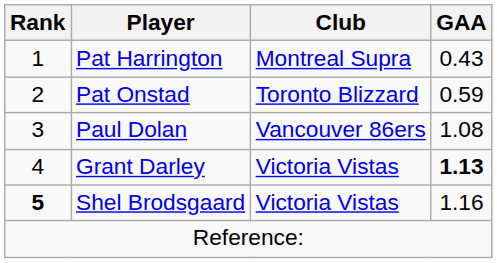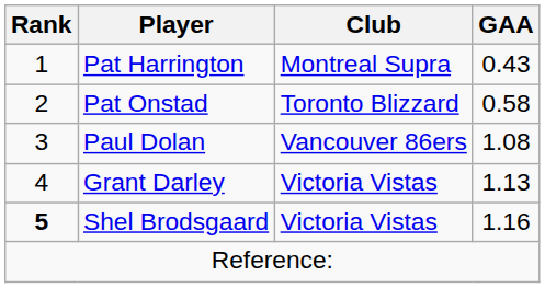Pat Onstad | GAA: 0.59 -> 0.58
Grant Darley | GAA: bold -> normal
